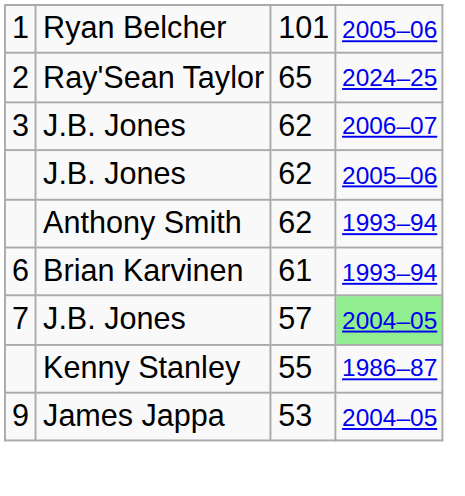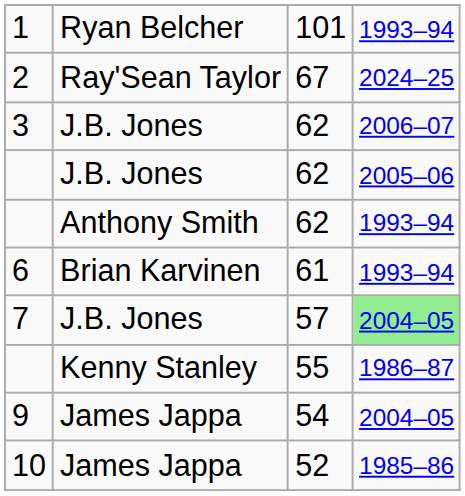1 | column 4: 2005–06 -> 1993–94
2 | column 3: 65 -> 67
9 | column 3: 53 -> 54
+ row: 10 | James Jappa | 52 | 1985–86
